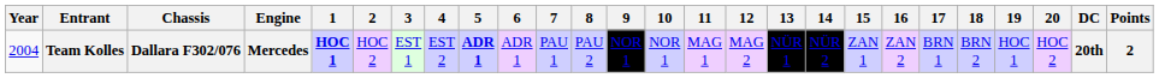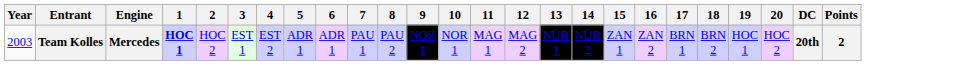- column: Chassis | Dallara F302/076
Team Kolles | Year: 2004 -> 2003
Team Kolles | 5: bold -> normal
